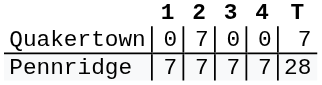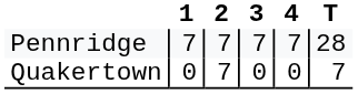rows swapped: Quakertown <-> Pennridge
